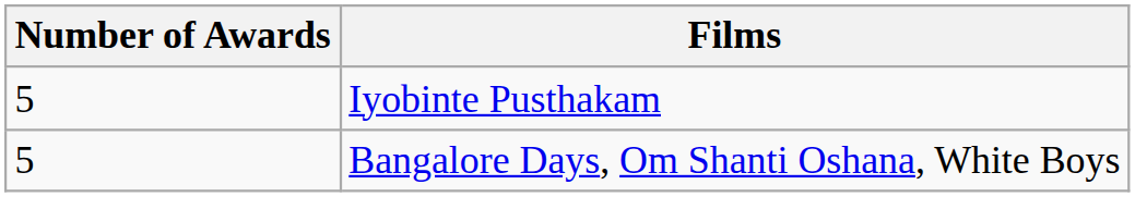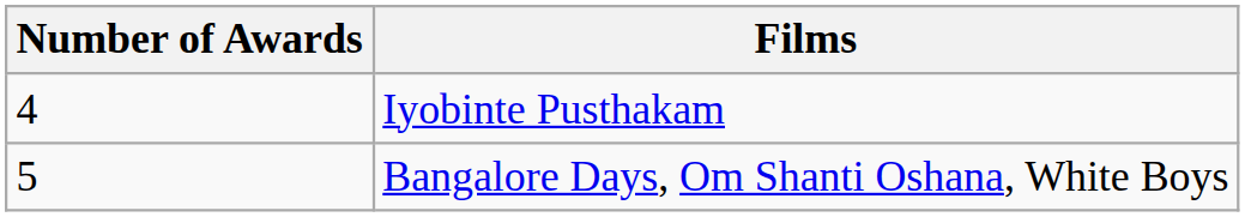Iyobinte Pusthakam | Number of Awards: 5 -> 4
